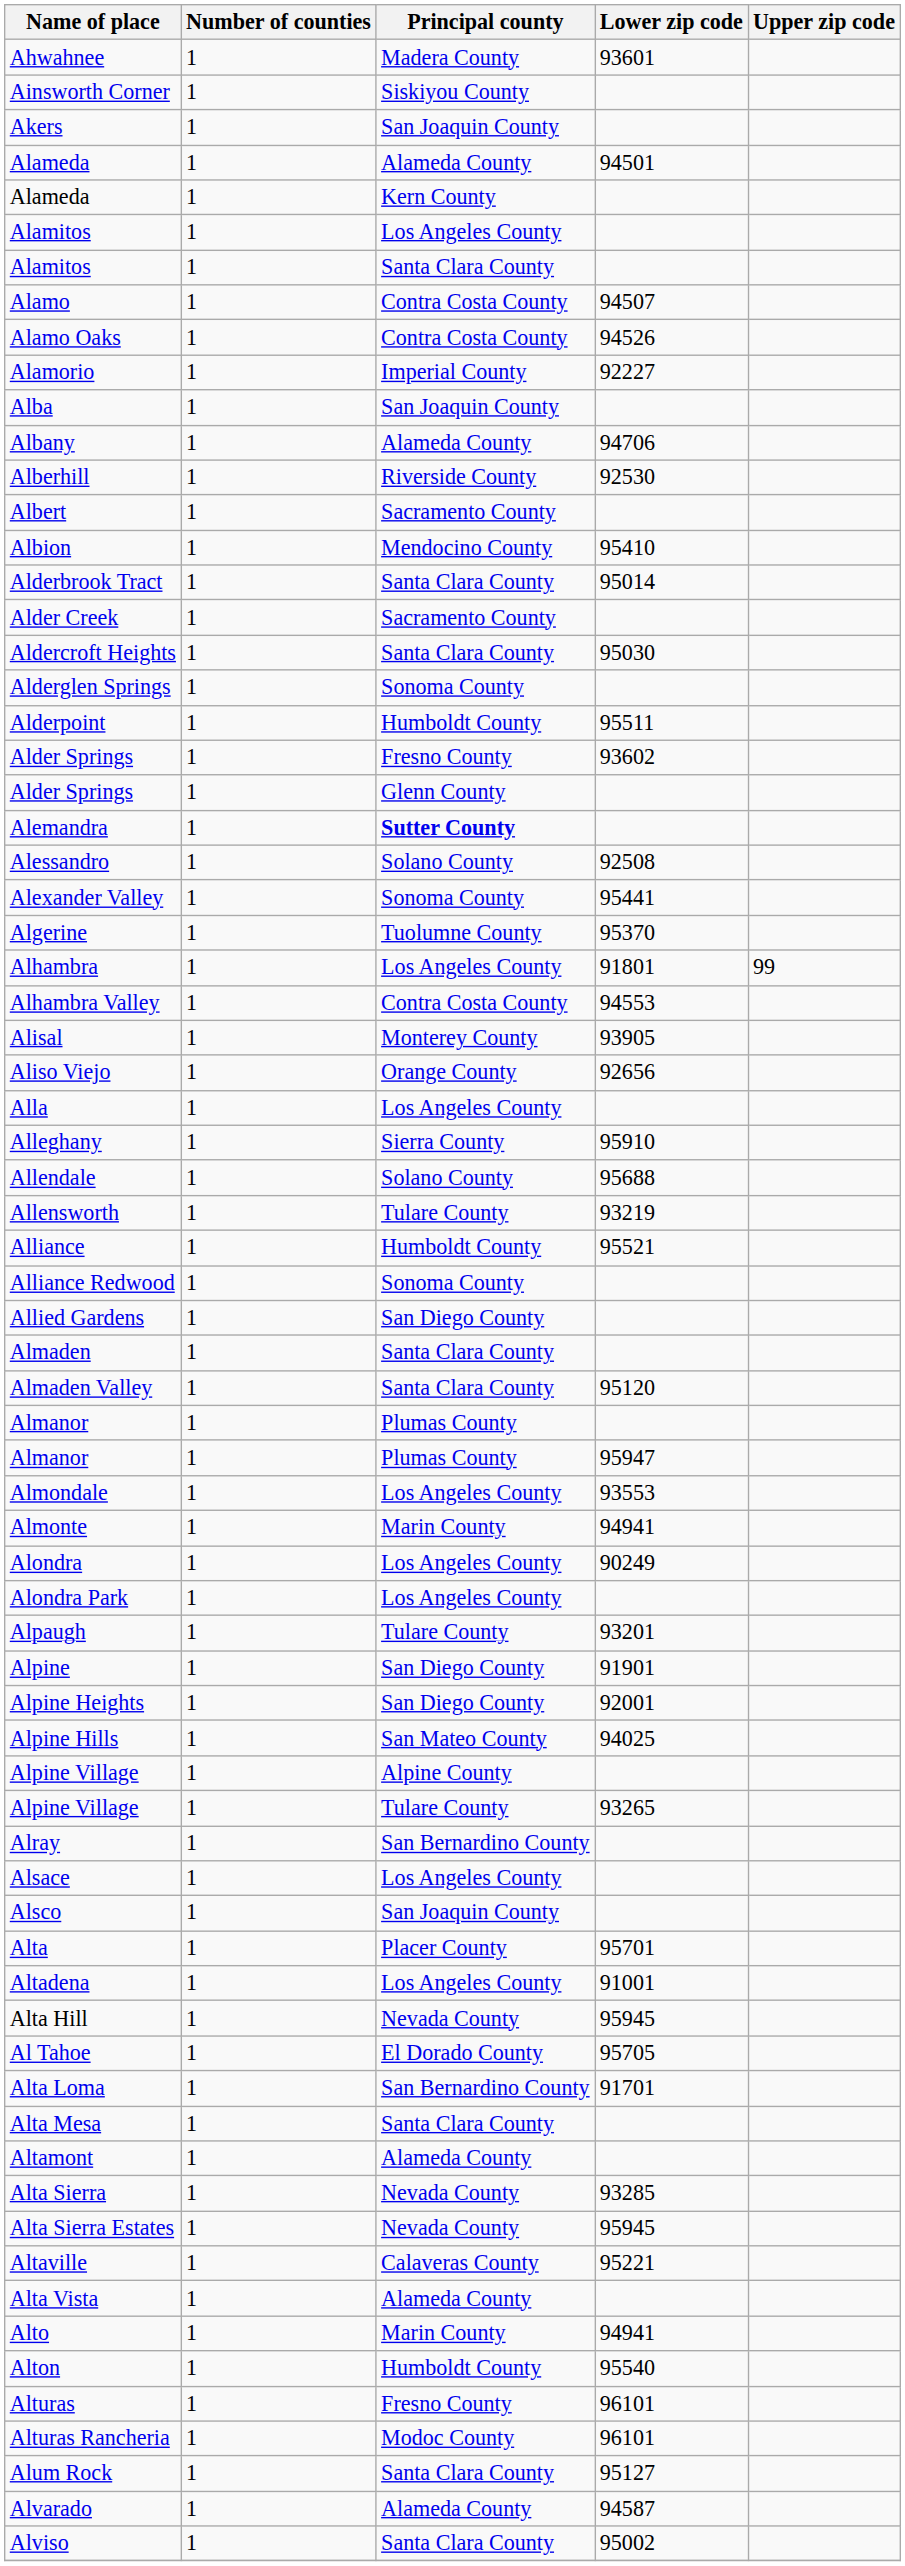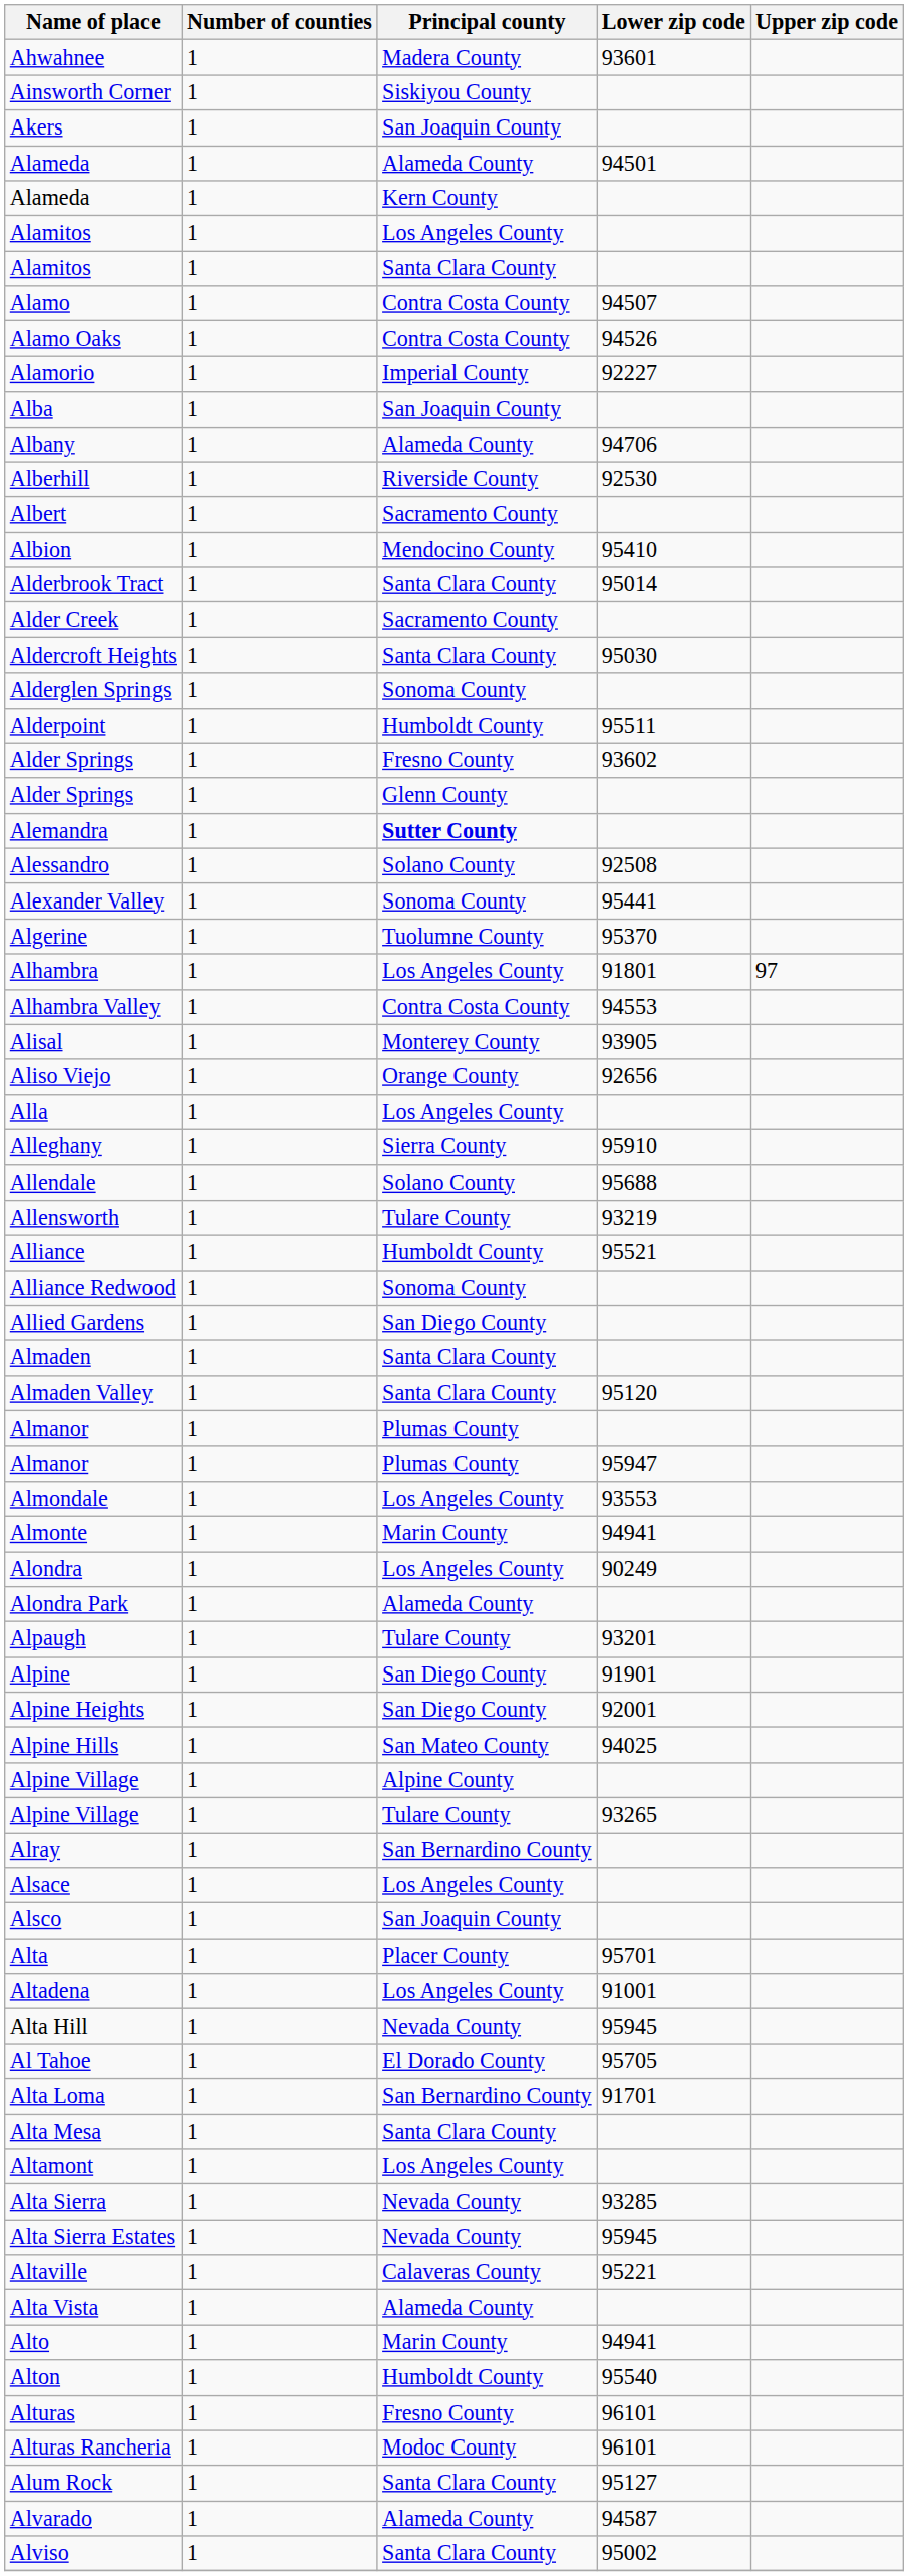Alhambra | Upper zip code: 99 -> 97
Alondra Park | Principal county: Los Angeles County -> Alameda County
Altamont | Principal county: Alameda County -> Los Angeles County
